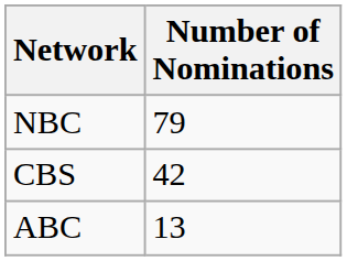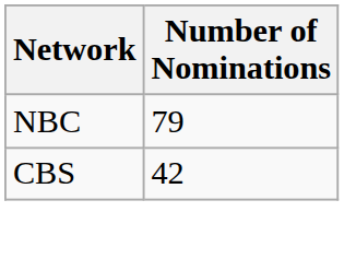- row: ABC | 13
